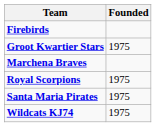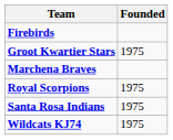- row: Santa Maria Pirates | 1975
+ row: Santa Rosa Indians | 1975
